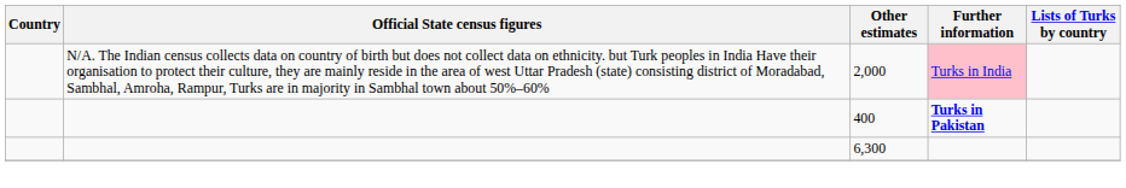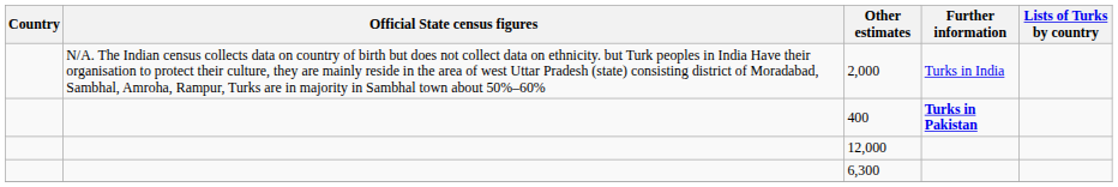2,000 | Further information: pink background -> no background
+ row: 12,000
